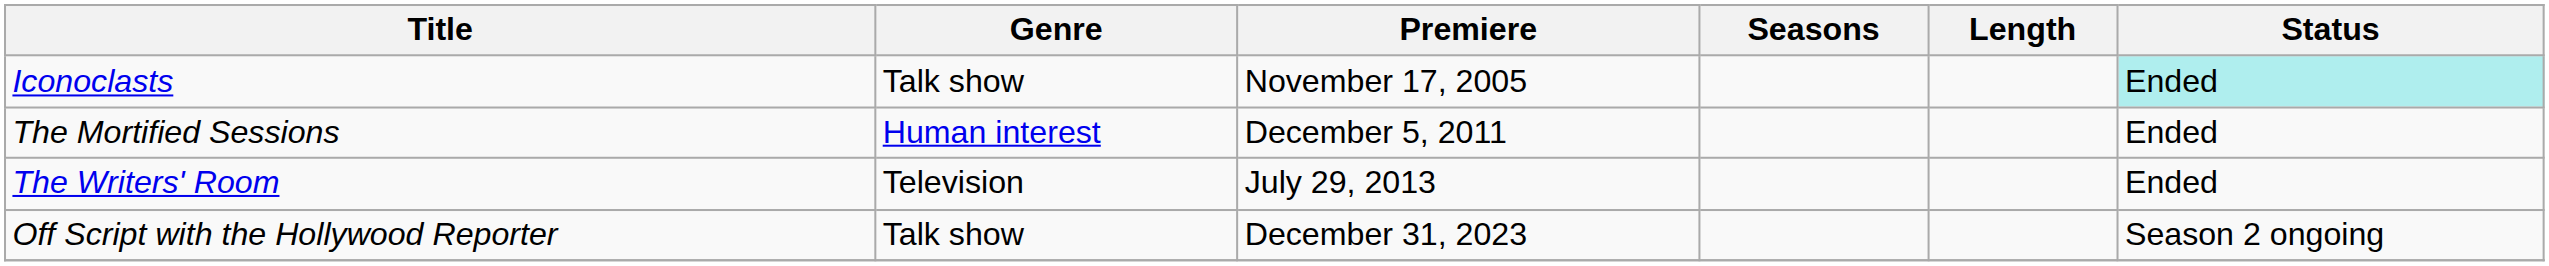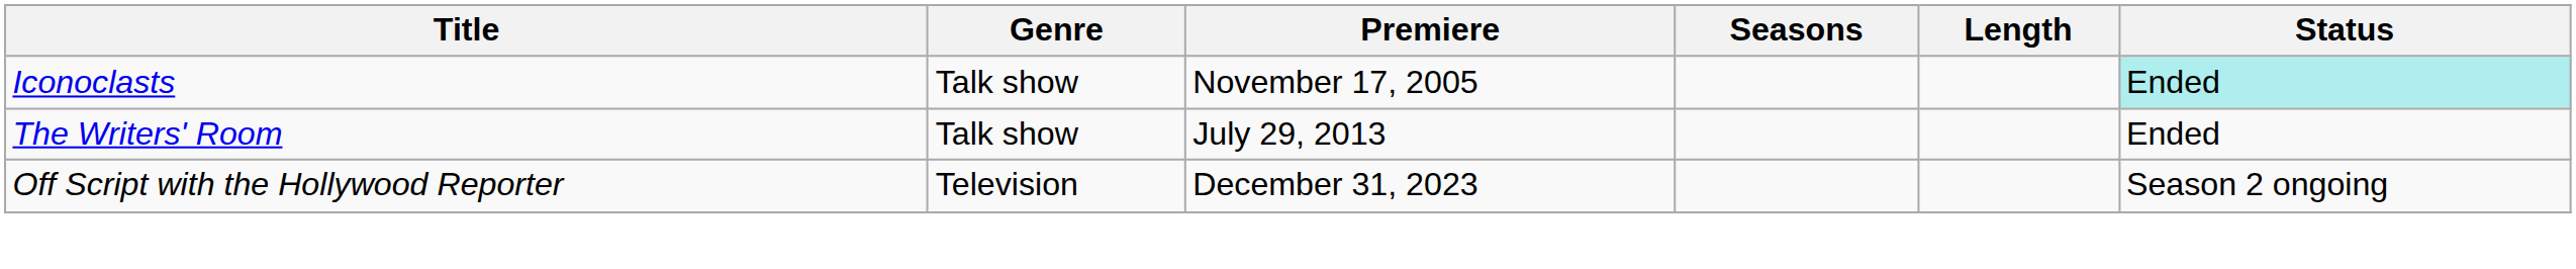- row: The Mortified Sessions | Human interest | December 5, 2011 | Ended
The Writers' Room | Genre: Television -> Talk show
Off Script with the Hollywood Reporter | Genre: Talk show -> Television
